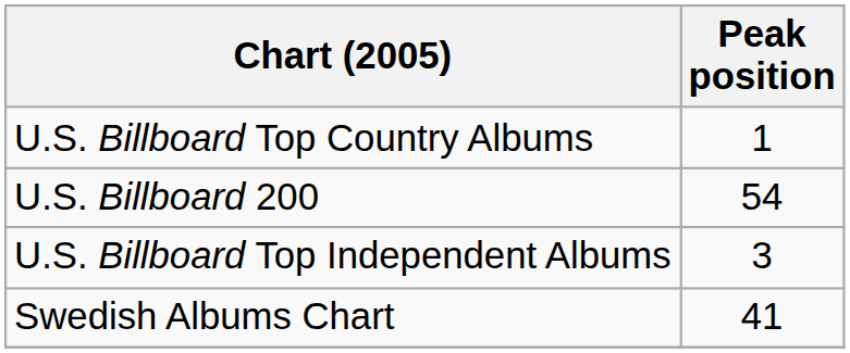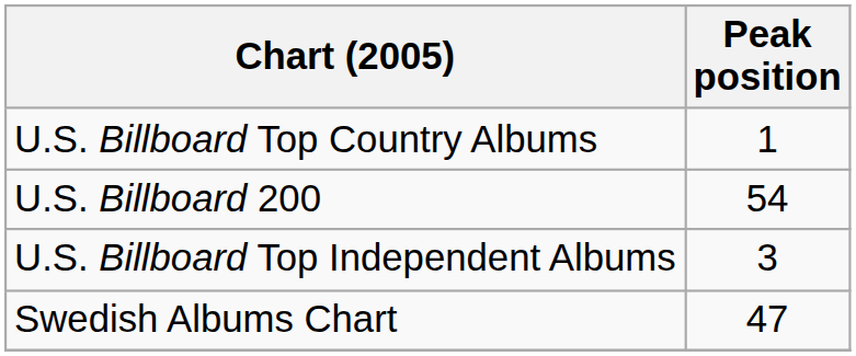Swedish Albums Chart | Peak position: 41 -> 47
